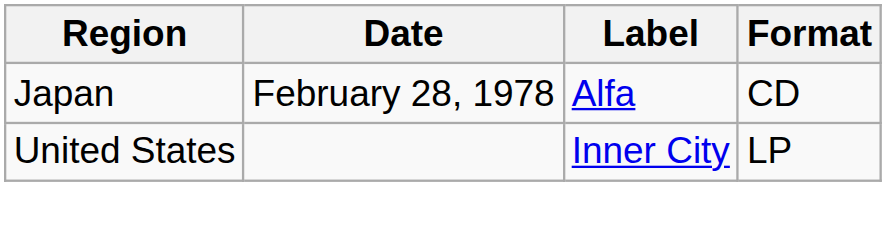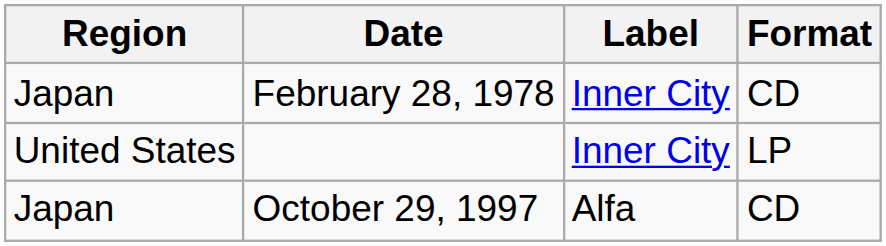February 28, 1978 | Label: Alfa -> Inner City
+ row: Japan | October 29, 1997 | Alfa | CD
